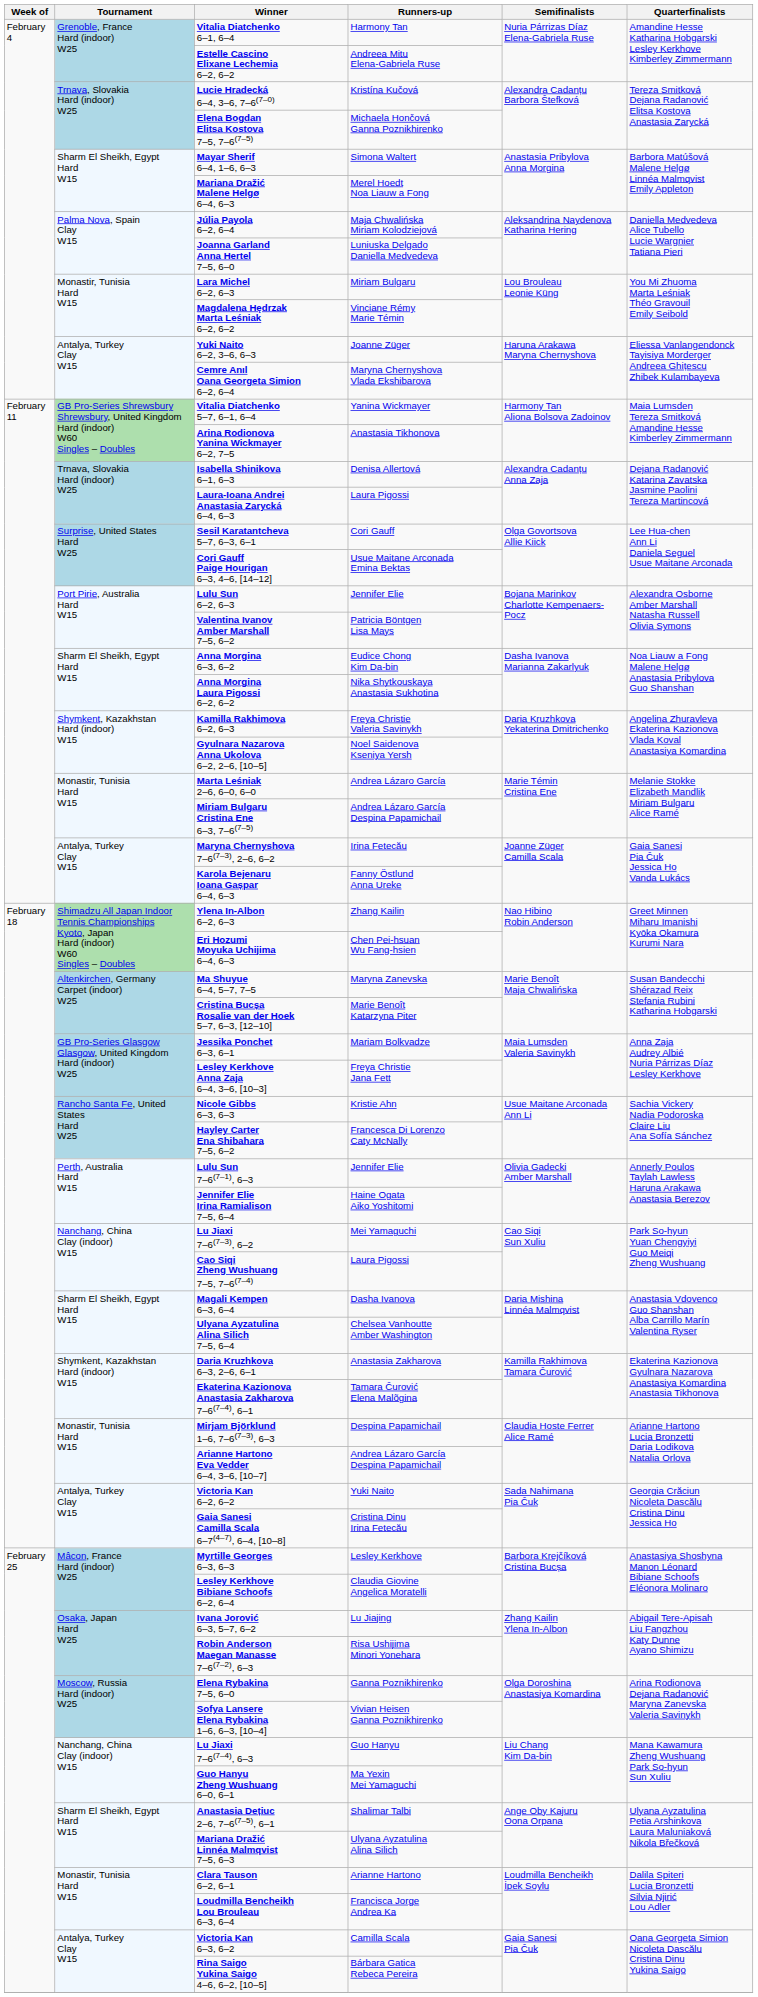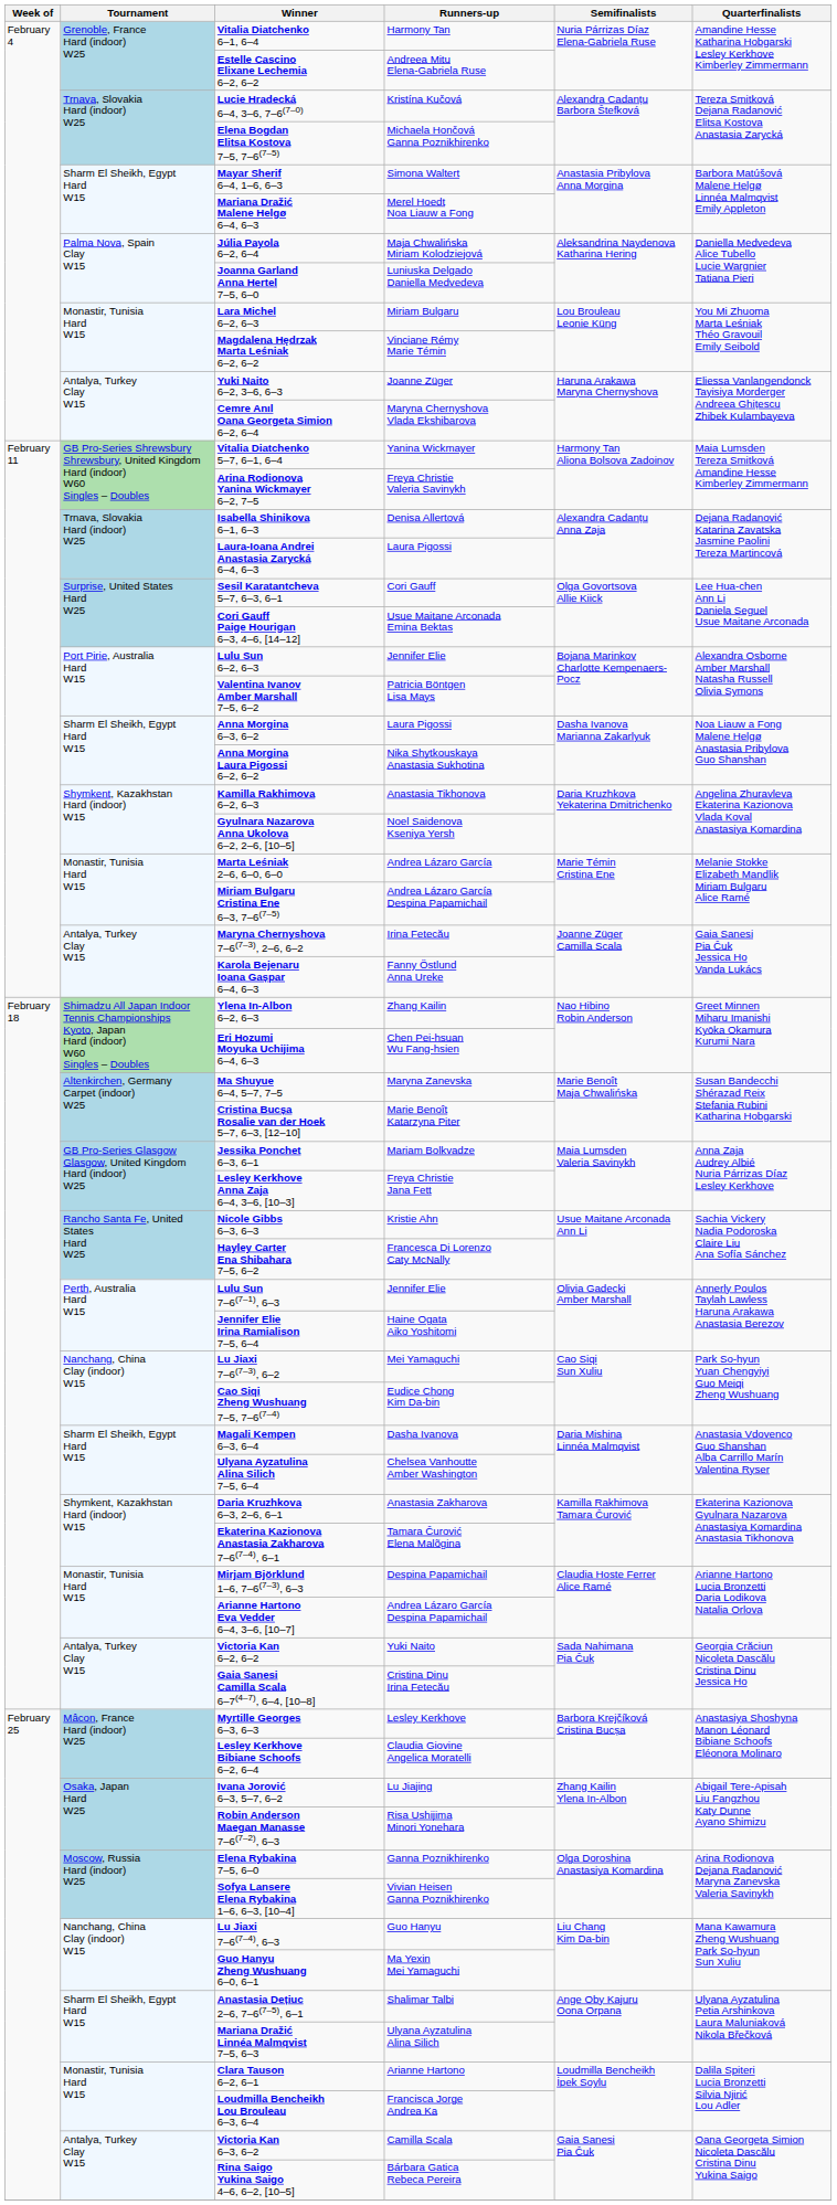Arina Rodionova Yanina Wickmayer 6–2, 7–5 | Runners-up: Anastasia Tikhonova -> Freya Christie Valeria Savinykh
Anna Morgina 6–3, 6–2 | Runners-up: Eudice Chong Kim Da-bin -> Laura Pigossi
Kamilla Rakhimova 6–2, 6–3 | Runners-up: Freya Christie Valeria Savinykh -> Anastasia Tikhonova
Cao Siqi Zheng Wushuang 7–5, 7–6(7–4) | Runners-up: Laura Pigossi -> Eudice Chong Kim Da-bin
